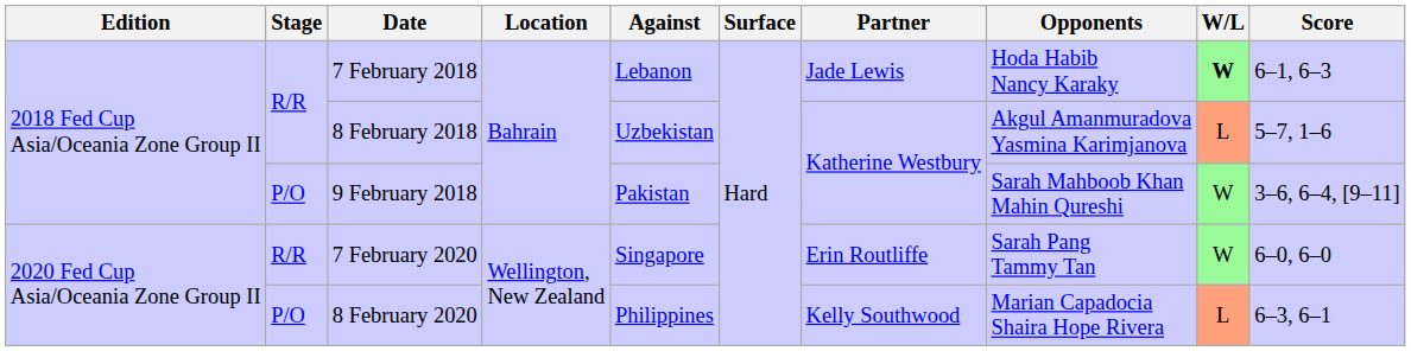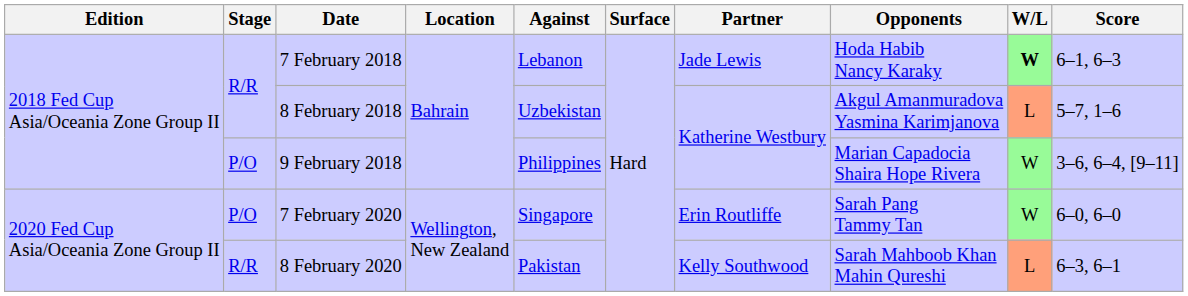9 February 2018 | Against: Pakistan -> Philippines
9 February 2018 | Opponents: Sarah Mahboob Khan Mahin Qureshi -> Marian Capadocia Shaira Hope Rivera
7 February 2020 | Stage: R/R -> P/O
8 February 2020 | Stage: P/O -> R/R
8 February 2020 | Against: Philippines -> Pakistan
8 February 2020 | Opponents: Marian Capadocia Shaira Hope Rivera -> Sarah Mahboob Khan Mahin Qureshi
